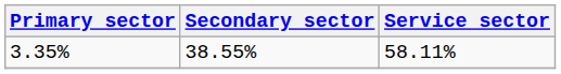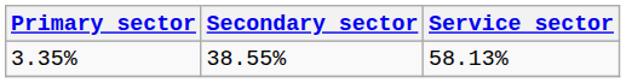3.35% | Service sector: 58.11% -> 58.13%
